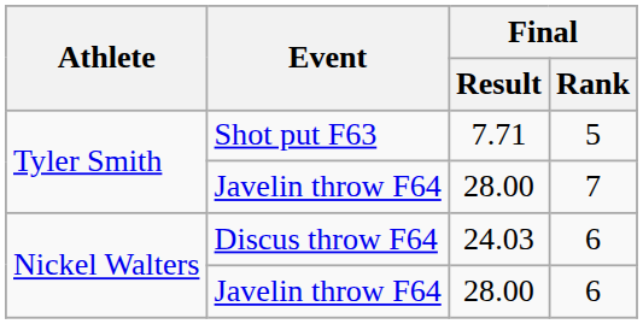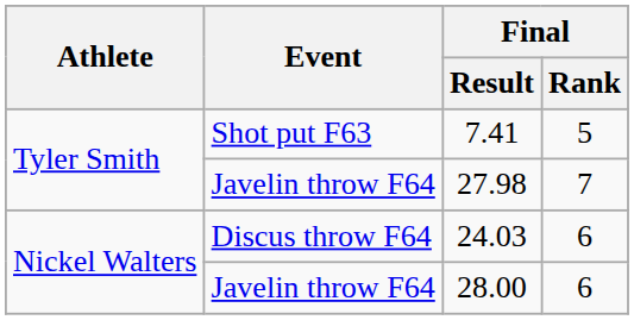Shot put F63 | Final / Result: 7.71 -> 7.41
Javelin throw F64 / 7 | Final / Result: 28.00 -> 27.98
